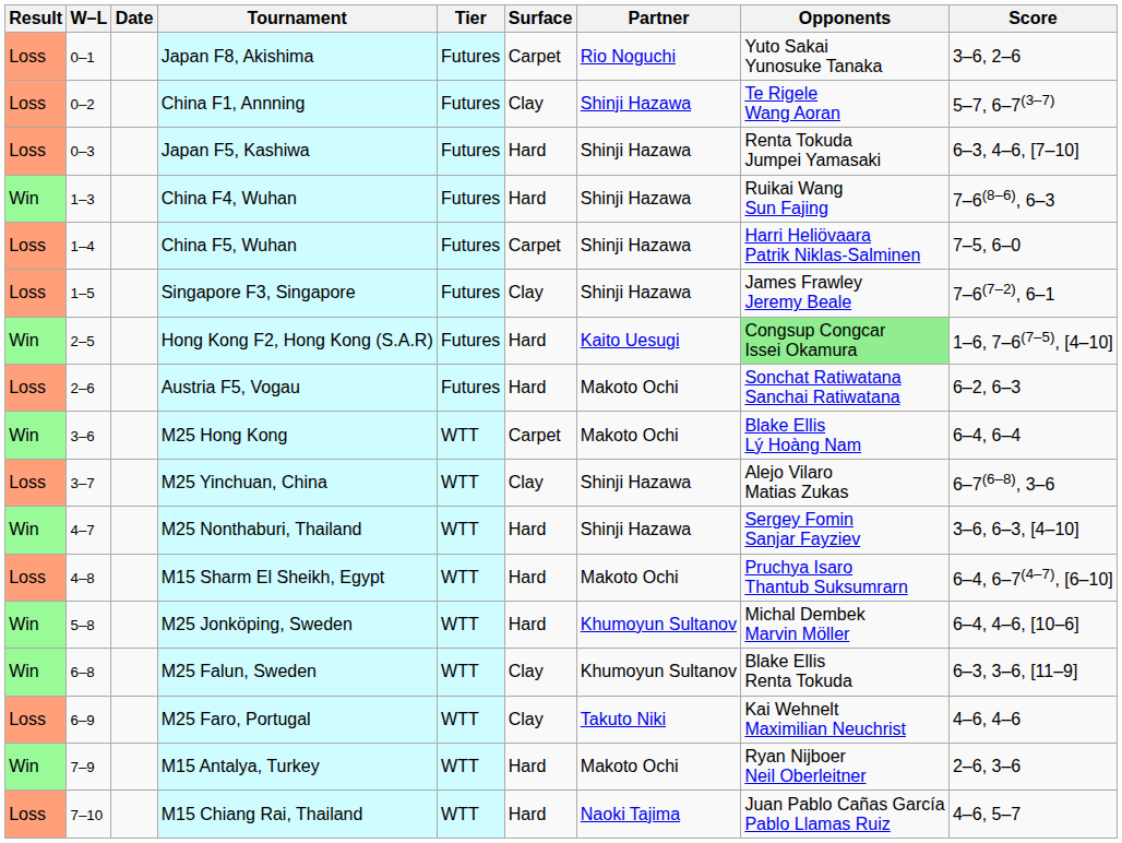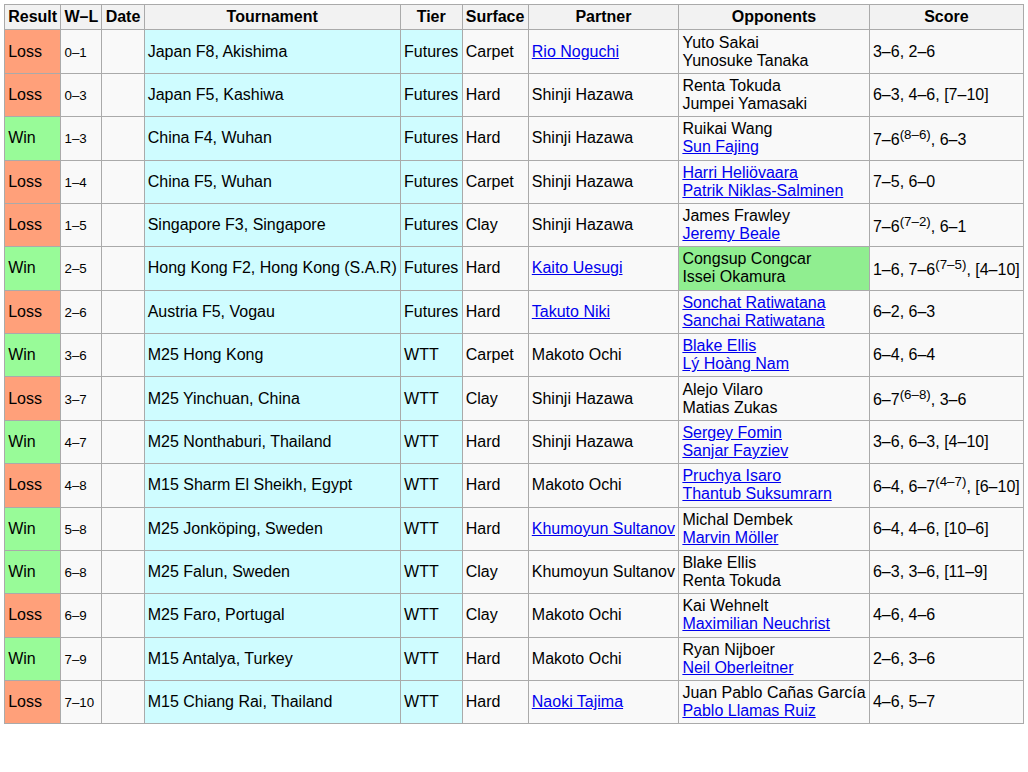- row: Loss | 0–2 | China F1, Annning | Futures | Clay | Shinji Hazawa | Te Rigele Wang Aoran | 5–7, 6–7(3–7)
Austria F5, Vogau | Partner: Makoto Ochi -> Takuto Niki
M25 Faro, Portugal | Partner: Takuto Niki -> Makoto Ochi
